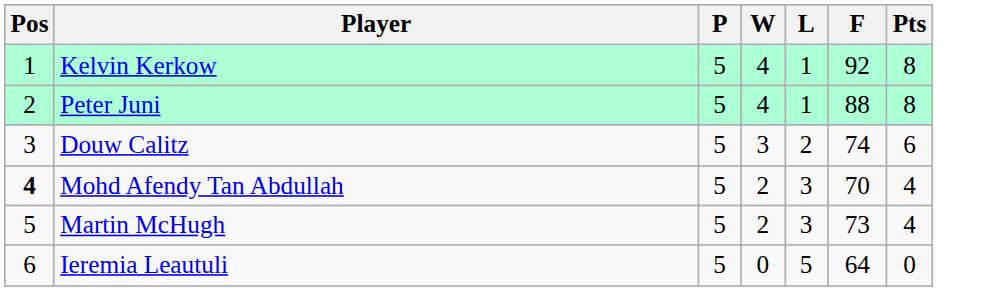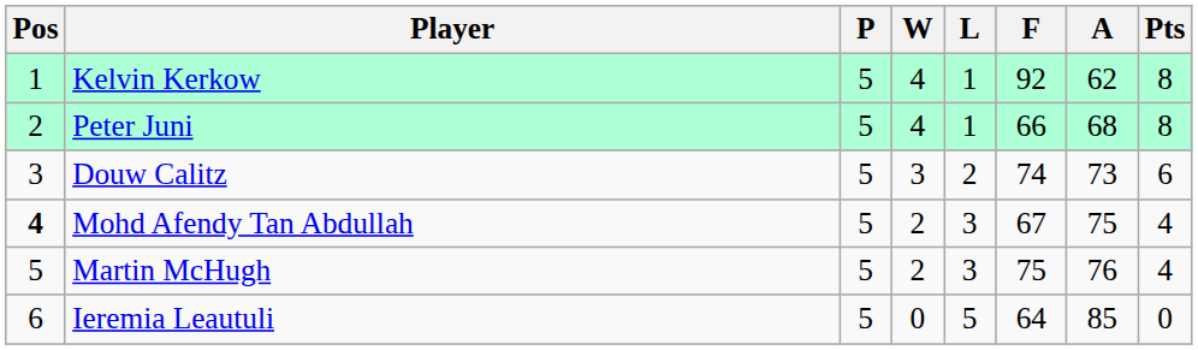+ column: A | 62 | 68 | 73 | 75 | 76 | 85
Peter Juni | F: 88 -> 66
Mohd Afendy Tan Abdullah | F: 70 -> 67
Martin McHugh | F: 73 -> 75
